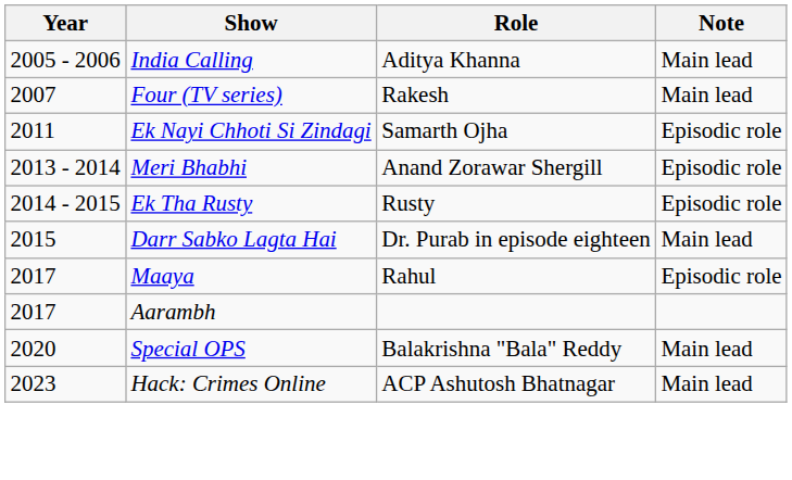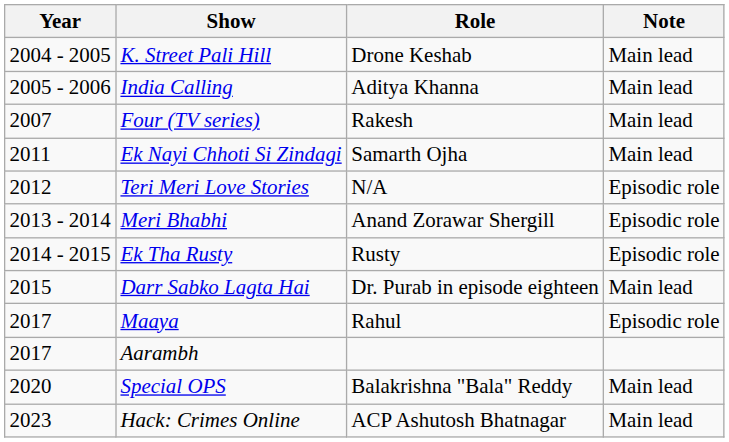+ row: 2004 - 2005 | K. Street Pali Hill | Drone Keshab | Main lead
Ek Nayi Chhoti Si Zindagi | Note: Episodic role -> Main lead
+ row: 2012 | Teri Meri Love Stories | N/A | Episodic role
